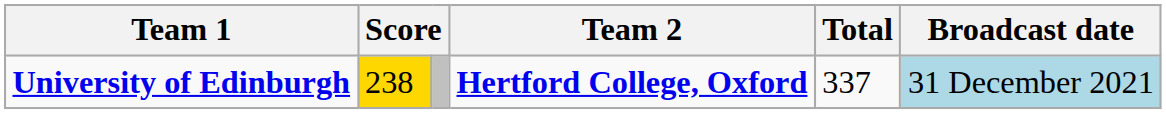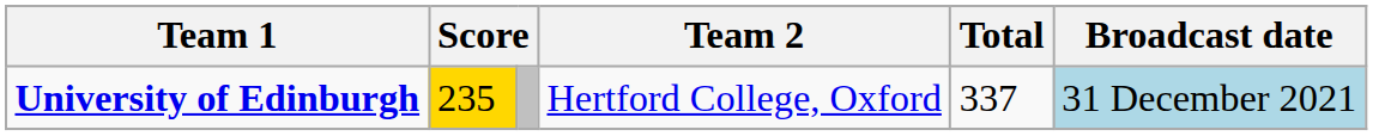University of Edinburgh | column 2: 238 -> 235
University of Edinburgh | Team 2: bold -> normal
